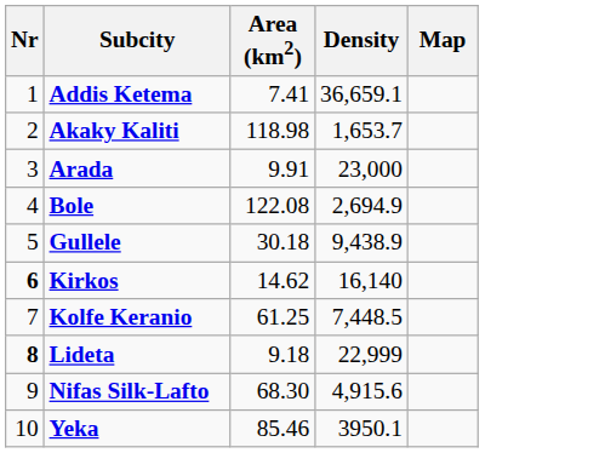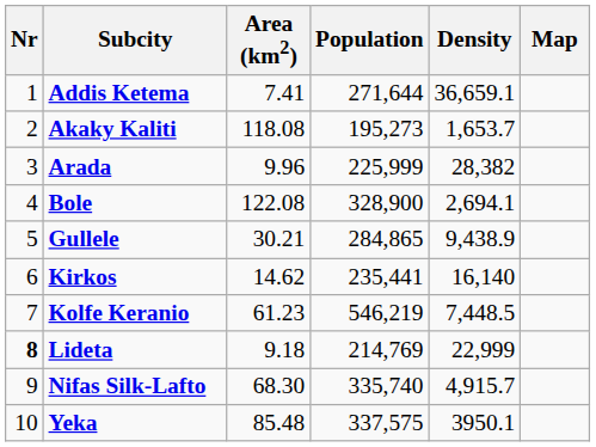+ column: Population | 271,644 | 195,273 | 225,999 | 328,900 | 284,865 | 235,441 | 546,219 | 214,769 | 335,740 | 337,575
Akaky Kaliti | Area (km2): 118.98 -> 118.08
Arada | Area (km2): 9.91 -> 9.96
Arada | Density: 23,000 -> 28,382
Bole | Density: 2,694.9 -> 2,694.1
Gullele | Area (km2): 30.18 -> 30.21
Kirkos | Nr: bold -> normal
Kolfe Keranio | Area (km2): 61.25 -> 61.23
Nifas Silk-Lafto | Density: 4,915.6 -> 4,915.7
Yeka | Area (km2): 85.46 -> 85.48
